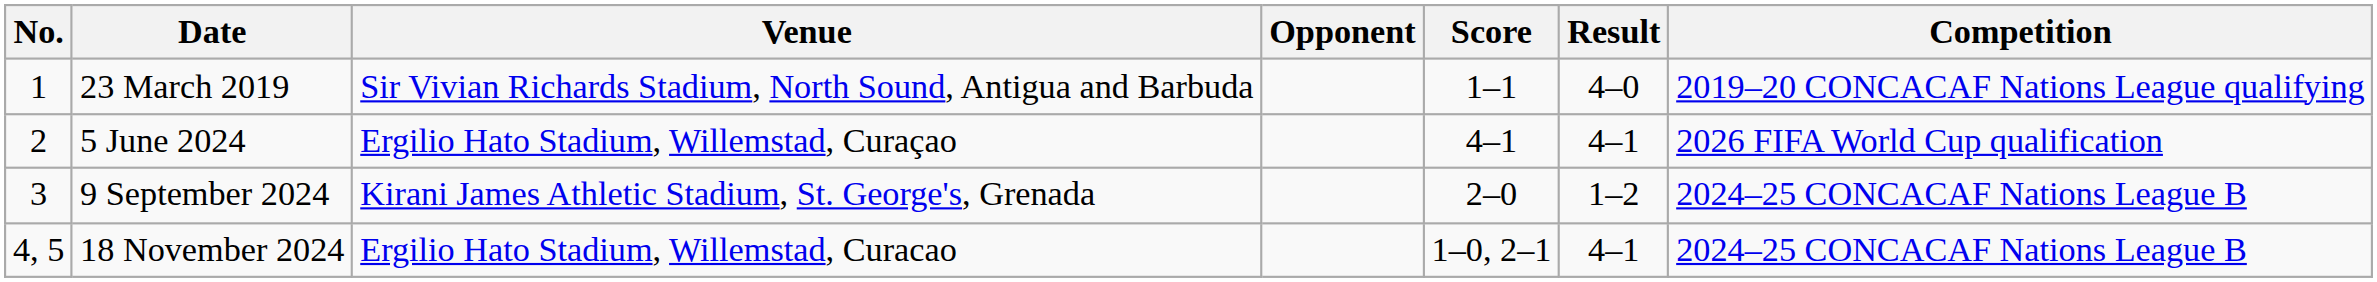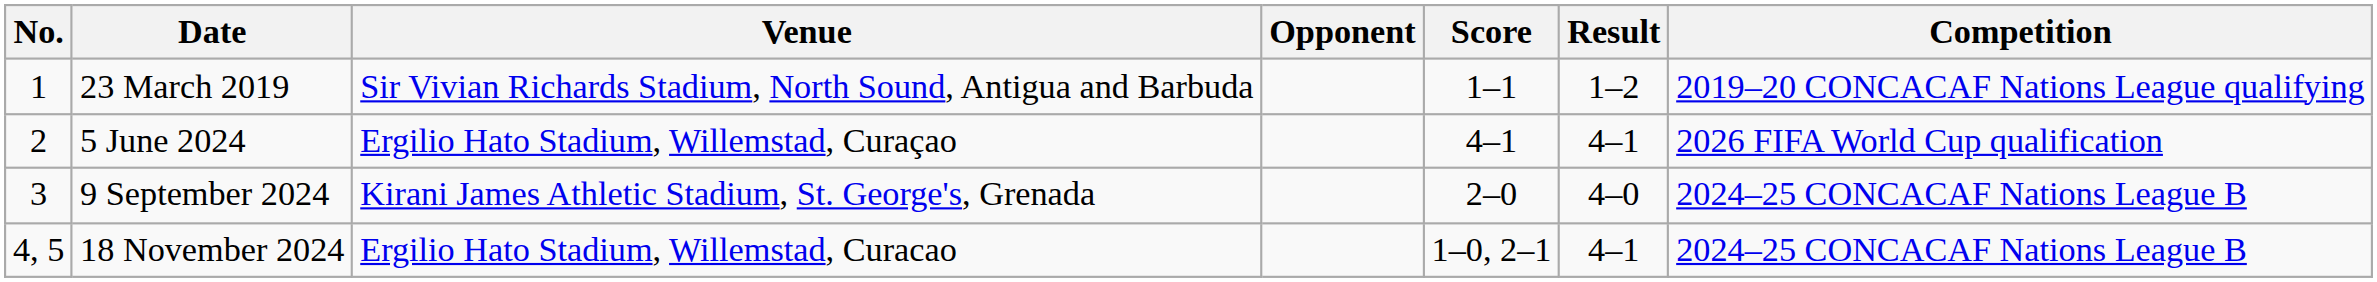23 March 2019 | Result: 4–0 -> 1–2
9 September 2024 | Result: 1–2 -> 4–0
